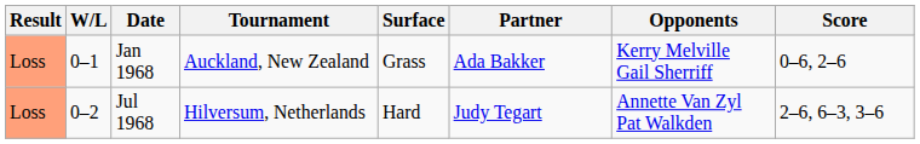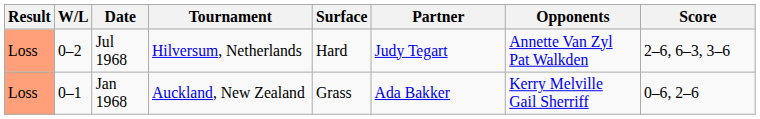rows swapped: Jan 1968 <-> Jul 1968
